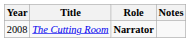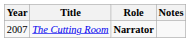The Cutting Room | Year: 2008 -> 2007
